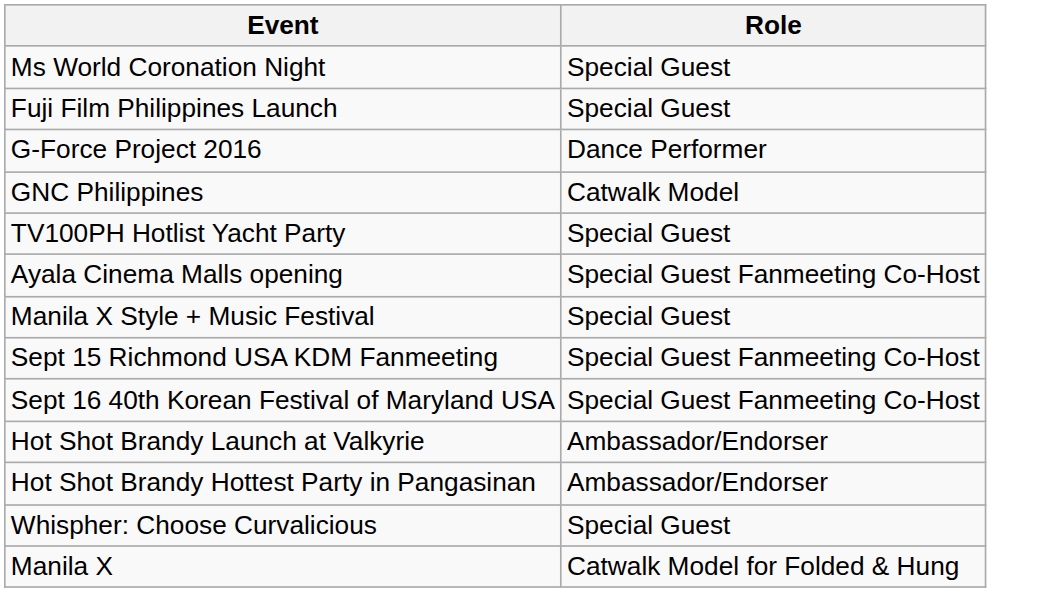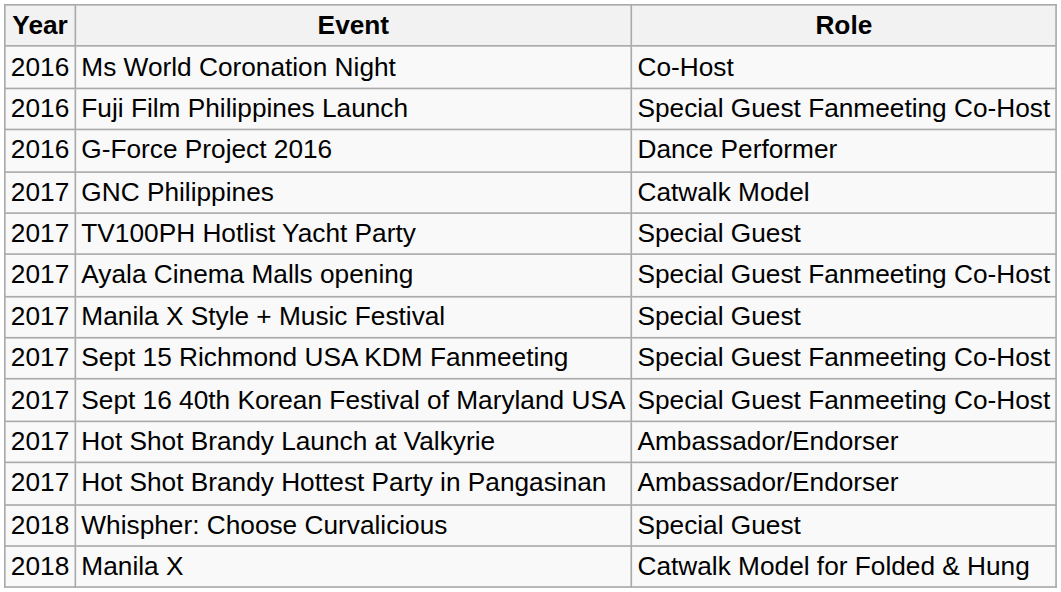+ column: Year | 2016 | 2016 | 2016 | 2017 | 2017 | 2017 | 2017 | 2017 | 2017 | 2017 | 2017 | 2018 | 2018
Ms World Coronation Night | Role: Special Guest -> Co-Host
Fuji Film Philippines Launch | Role: Special Guest -> Special Guest Fanmeeting Co-Host
